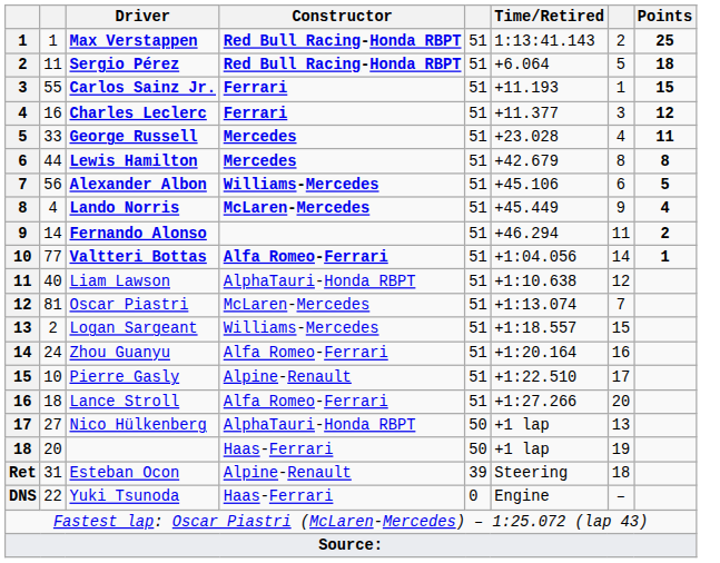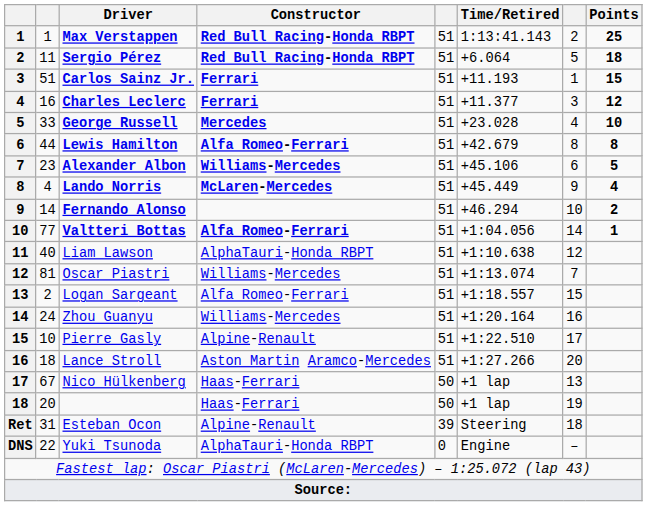Carlos Sainz Jr. | column 2: 55 -> 51
George Russell | Points: 11 -> 10
Lewis Hamilton | Constructor: Mercedes -> Alfa Romeo-Ferrari
Alexander Albon | column 2: 56 -> 23
Fernando Alonso | column 7: 11 -> 10
Oscar Piastri | Constructor: McLaren-Mercedes -> Williams-Mercedes
Logan Sargeant | Constructor: Williams-Mercedes -> Alfa Romeo-Ferrari
Zhou Guanyu | Constructor: Alfa Romeo-Ferrari -> Williams-Mercedes
Lance Stroll | Constructor: Alfa Romeo-Ferrari -> Aston Martin Aramco-Mercedes
Nico Hülkenberg | column 2: 27 -> 67
Nico Hülkenberg | Constructor: AlphaTauri-Honda RBPT -> Haas-Ferrari
Yuki Tsunoda | Constructor: Haas-Ferrari -> AlphaTauri-Honda RBPT
